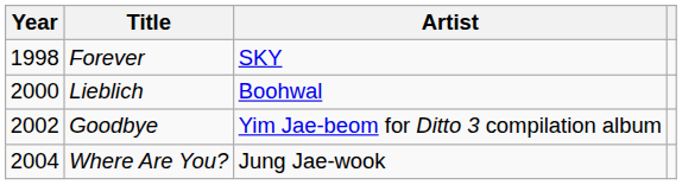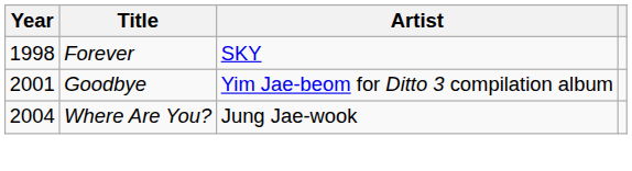- row: 2000 | Lieblich | Boohwal
Goodbye | Year: 2002 -> 2001
